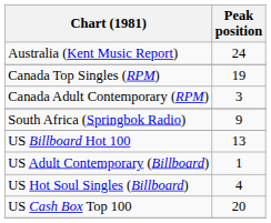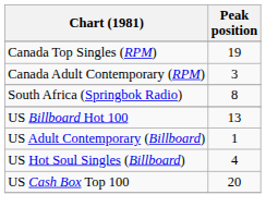- row: Australia (Kent Music Report) | 24
South Africa (Springbok Radio) | Peak position: 9 -> 8
